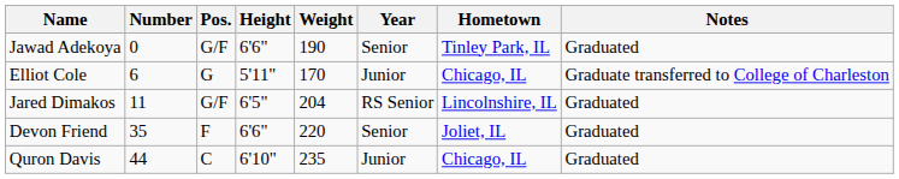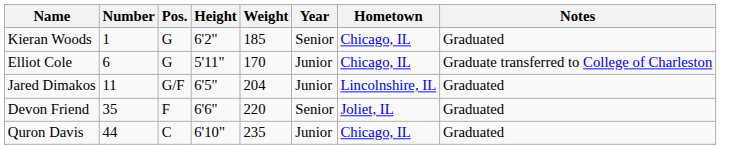- row: Jawad Adekoya | 0 | G/F | 6'6" | 190 | Senior | Tinley Park, IL | Graduated
+ row: Kieran Woods | 1 | G | 6'2" | 185 | Senior | Chicago, IL | Graduated
Jared Dimakos | Year: RS Senior -> Junior
